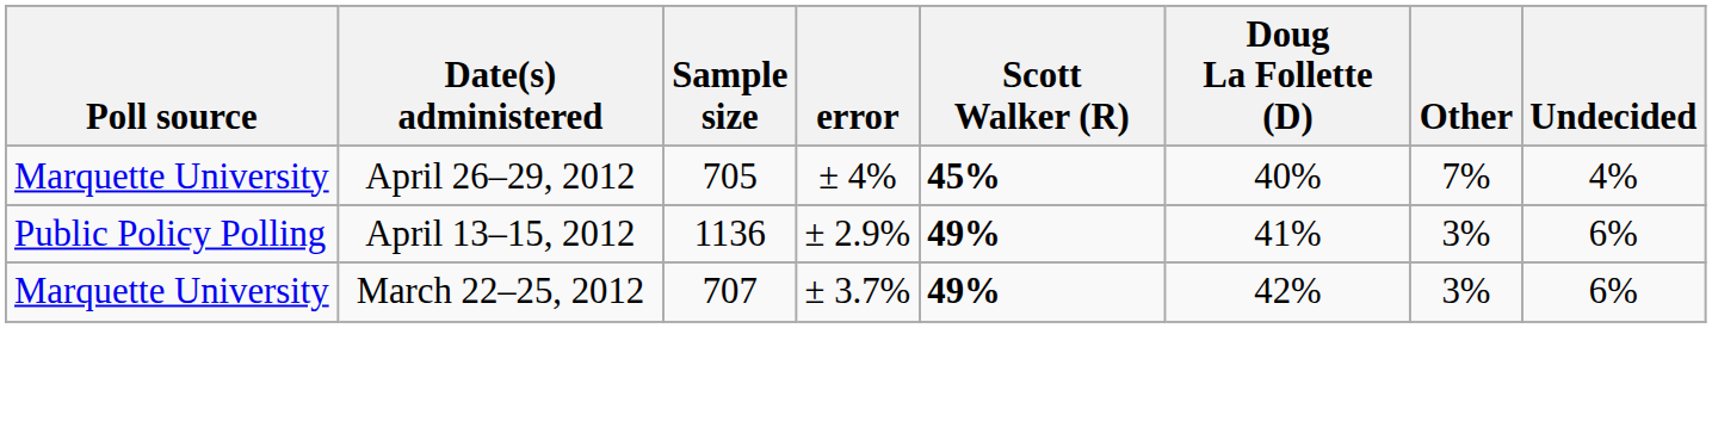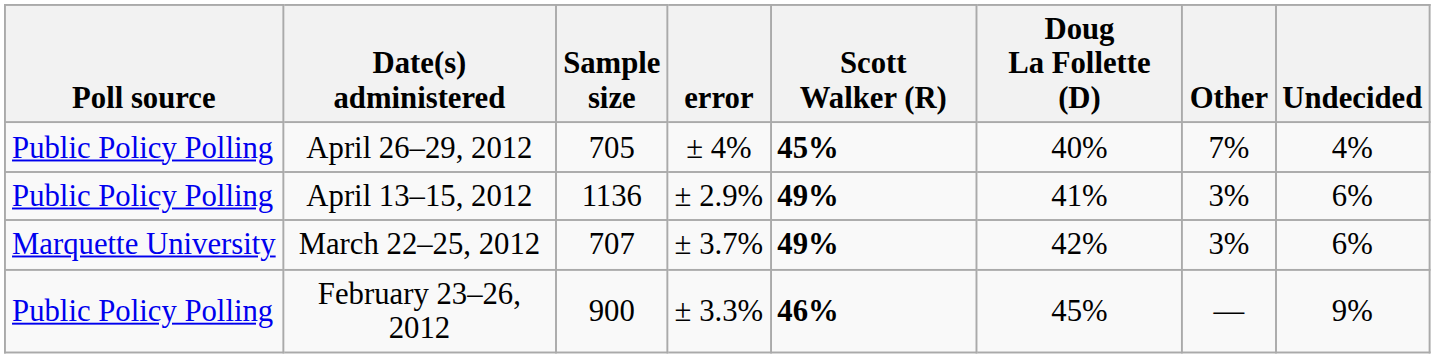April 26–29, 2012 | Poll source: Marquette University -> Public Policy Polling
+ row: Public Policy Polling | February 23–26, 2012 | 900 | ± 3.3% | 46% | 45% | — | 9%
